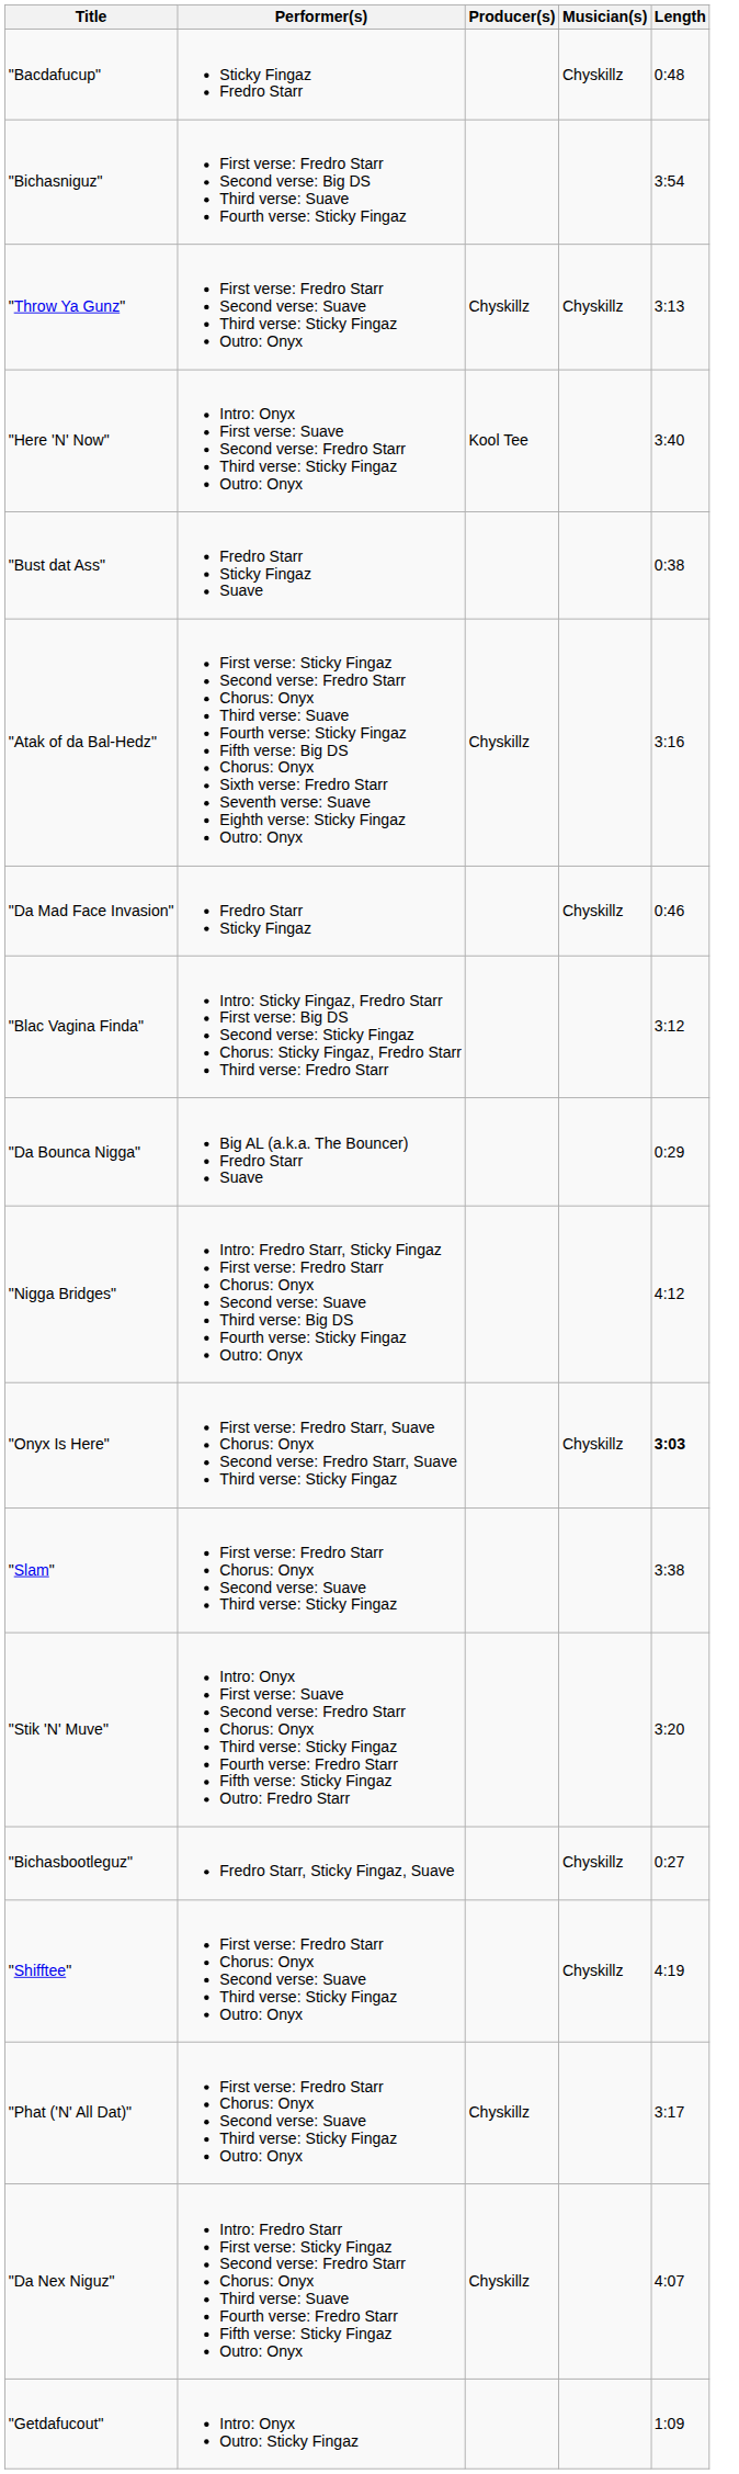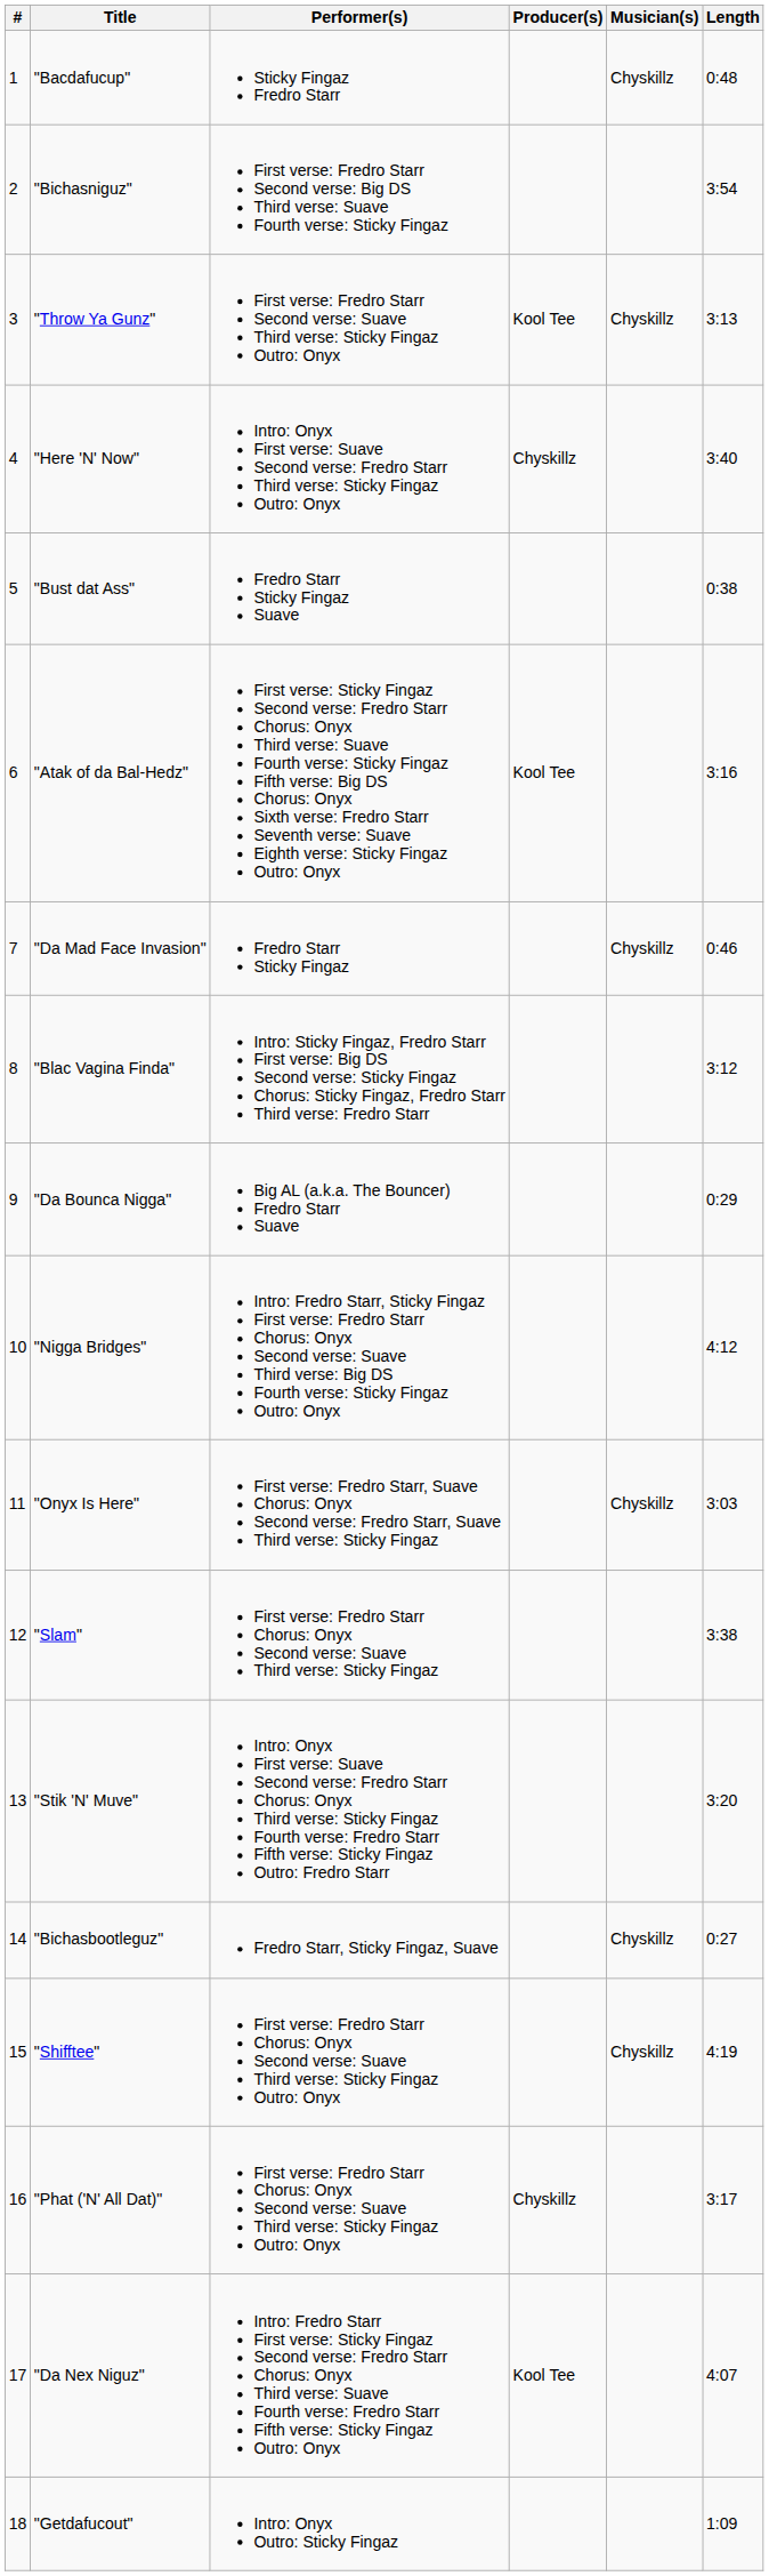+ column: # | 1 | 2 | 3 | 4 | 5 | 6 | 7 | 8 | 9 | 10 | 11 | 12 | 13 | 14 | 15 | 16 | 17 | 18
"Throw Ya Gunz" | Producer(s): Chyskillz -> Kool Tee
"Here 'N' Now" | Producer(s): Kool Tee -> Chyskillz
"Atak of da Bal-Hedz" | Producer(s): Chyskillz -> Kool Tee
"Onyx Is Here" | Length: bold -> normal
"Da Nex Niguz" | Producer(s): Chyskillz -> Kool Tee
